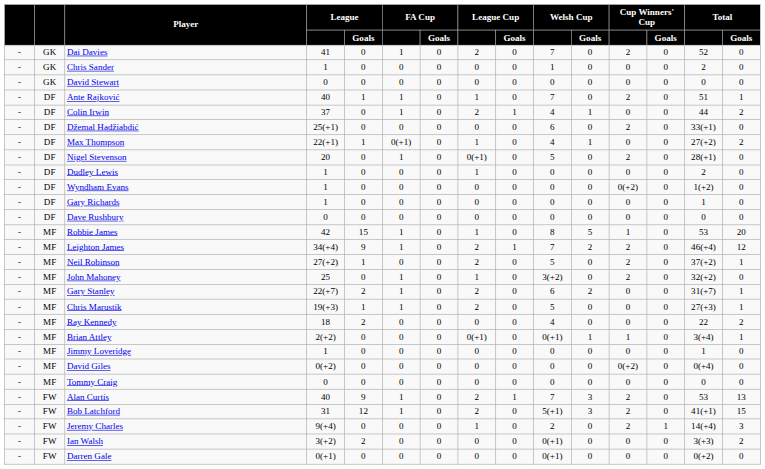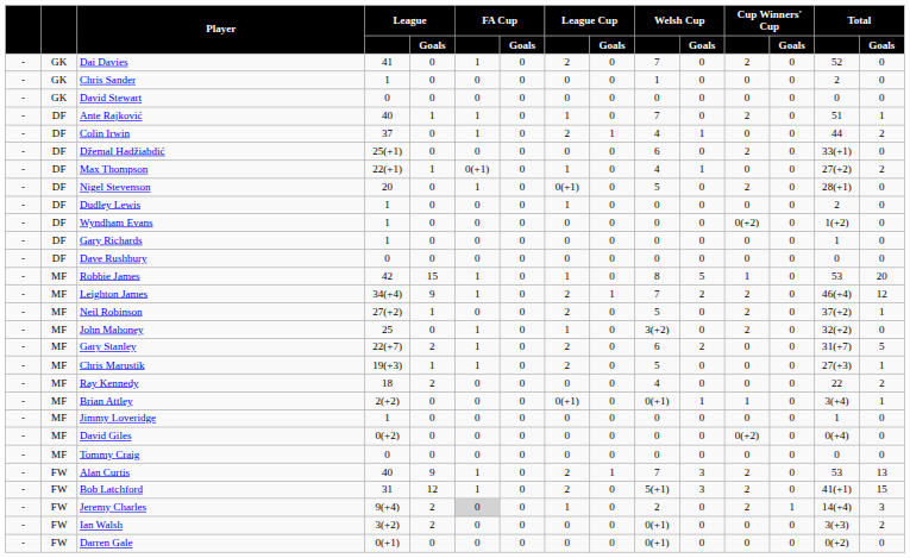Gary Stanley | Total / Goals: 1 -> 5
Jeremy Charles | League / Goals: 0 -> 2
Jeremy Charles | FA Cup: no background -> lightgrey background
